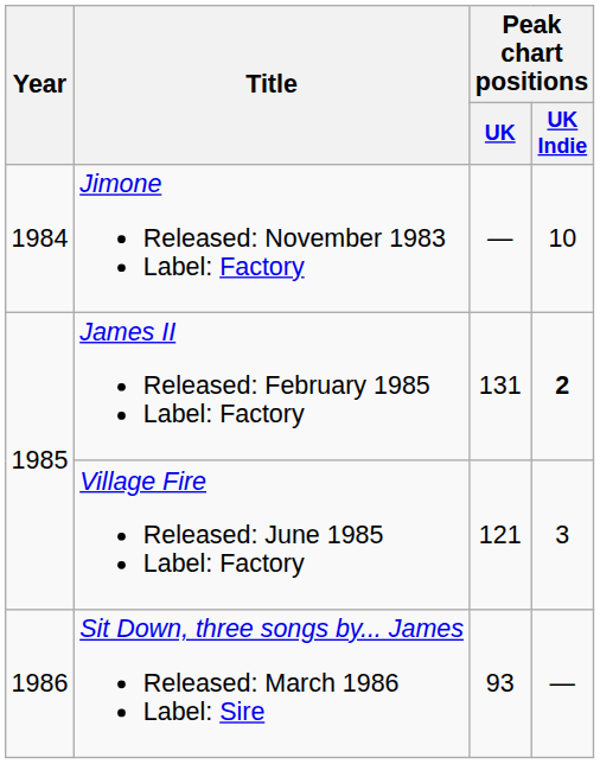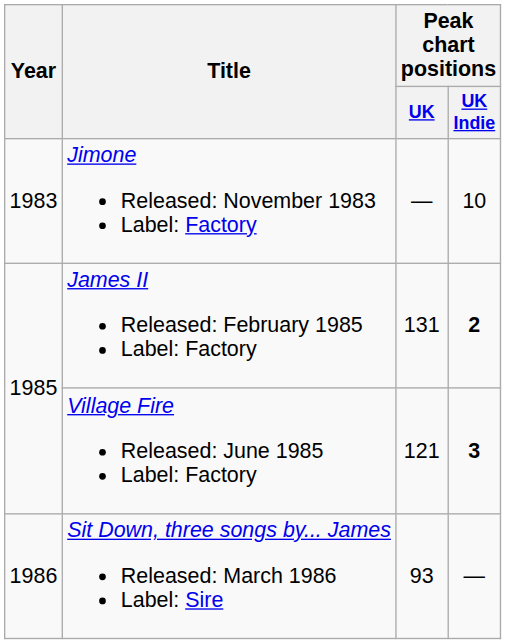Jimone Released: November 1983 Label: Factory | Year: 1984 -> 1983
Village Fire Released: June 1985 Label: Factory | Peak chart positions / UK Indie: normal -> bold
